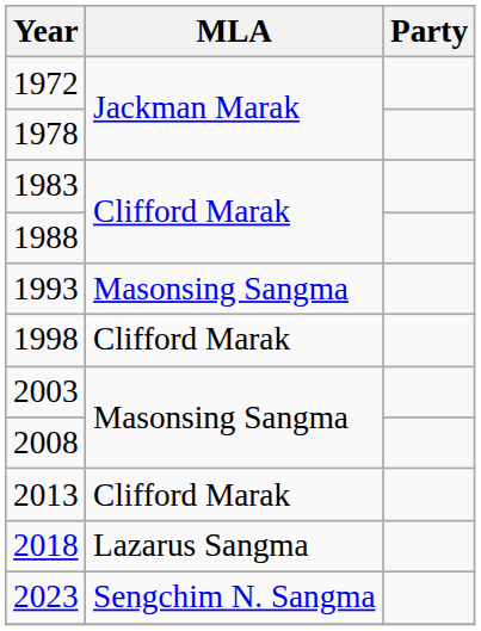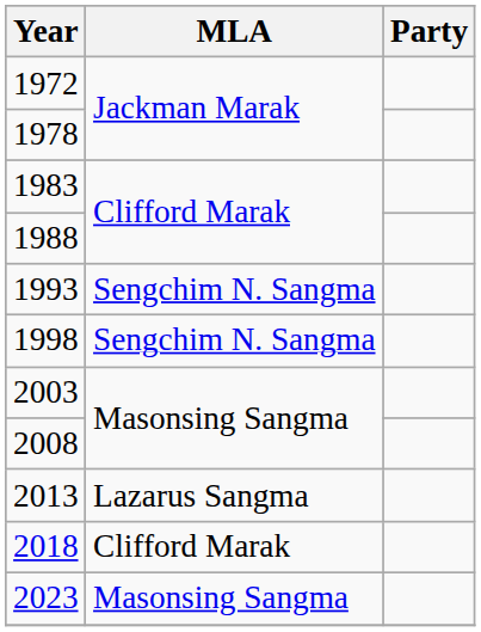1993 | MLA: Masonsing Sangma -> Sengchim N. Sangma
1998 | MLA: Clifford Marak -> Sengchim N. Sangma
2013 | MLA: Clifford Marak -> Lazarus Sangma
2018 | MLA: Lazarus Sangma -> Clifford Marak
2023 | MLA: Sengchim N. Sangma -> Masonsing Sangma
